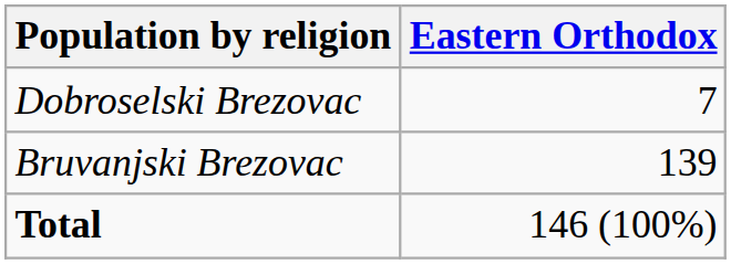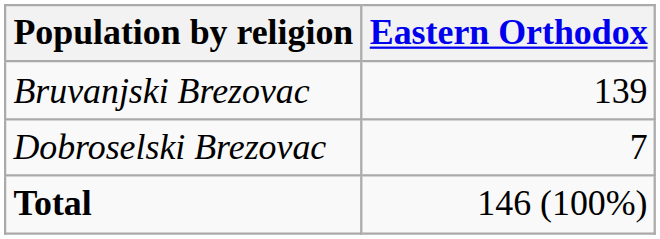rows swapped: Bruvanjski Brezovac <-> Dobroselski Brezovac
